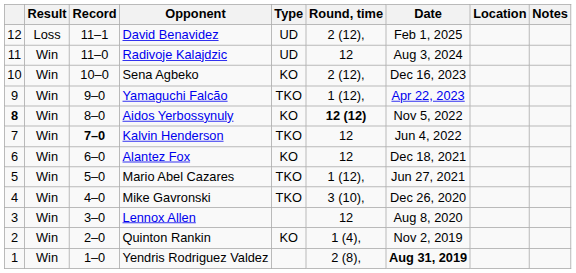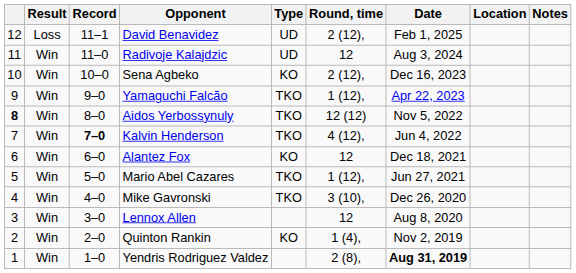Aidos Yerbossynuly | Type: KO -> TKO
Aidos Yerbossynuly | Round, time: bold -> normal
Kalvin Henderson | Round, time: 12 -> 4 (12),
